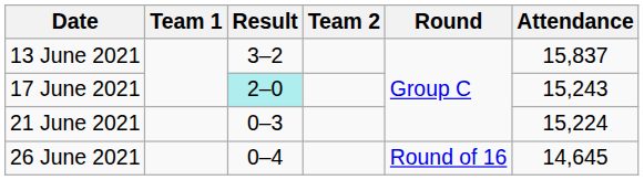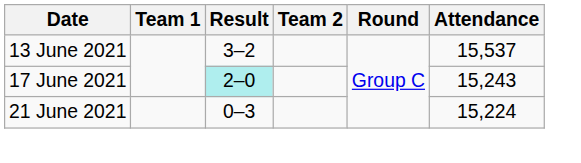13 June 2021 | Attendance: 15,837 -> 15,537
- row: 26 June 2021 | 0–4 | Round of 16 | 14,645
